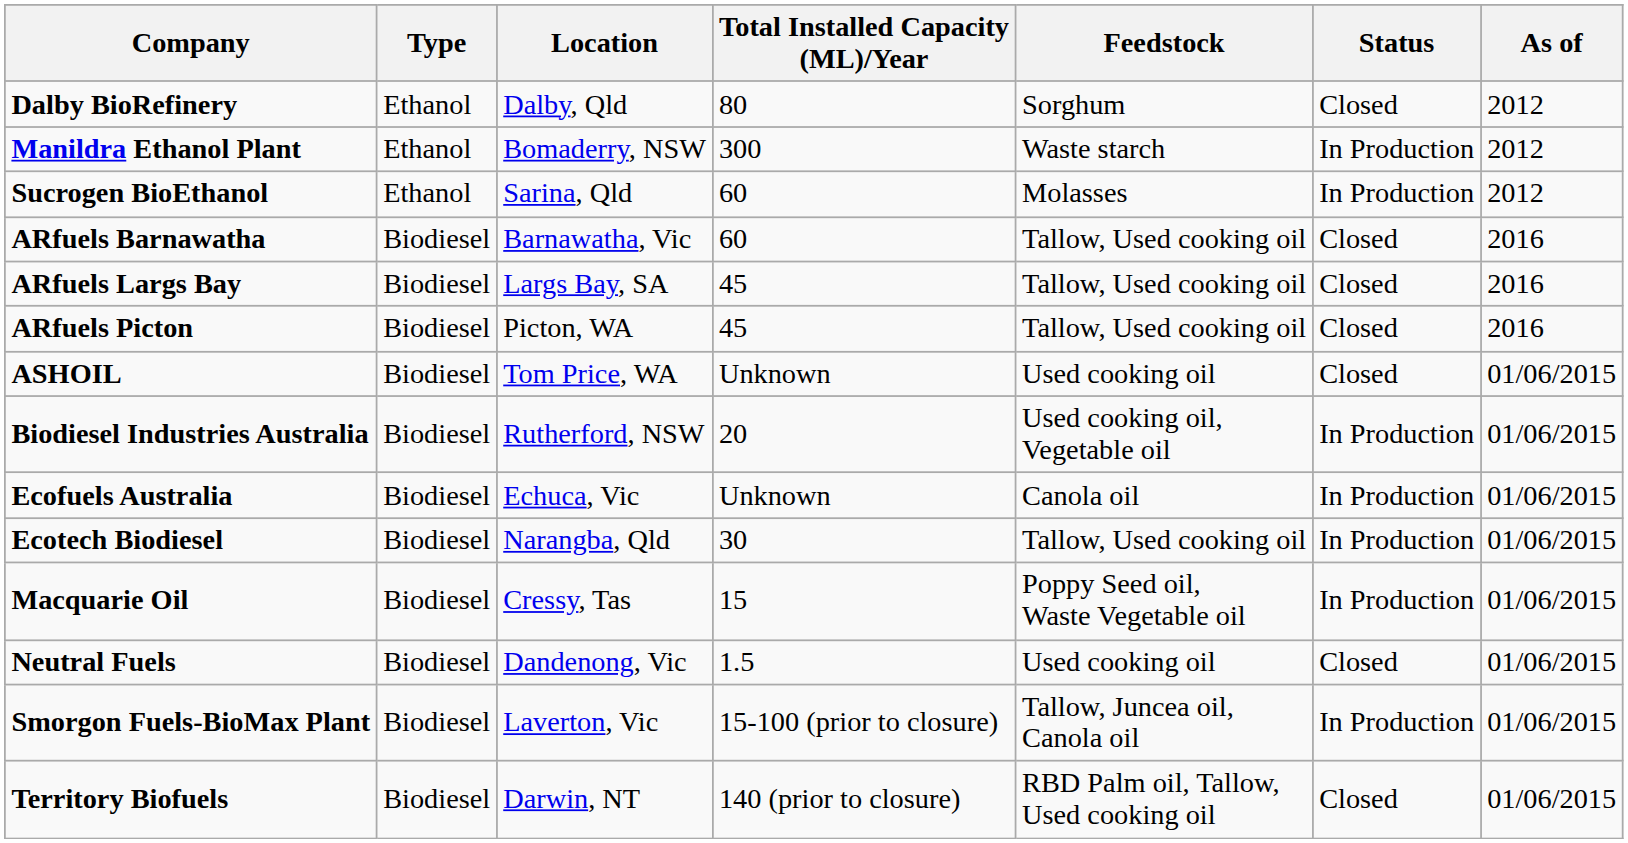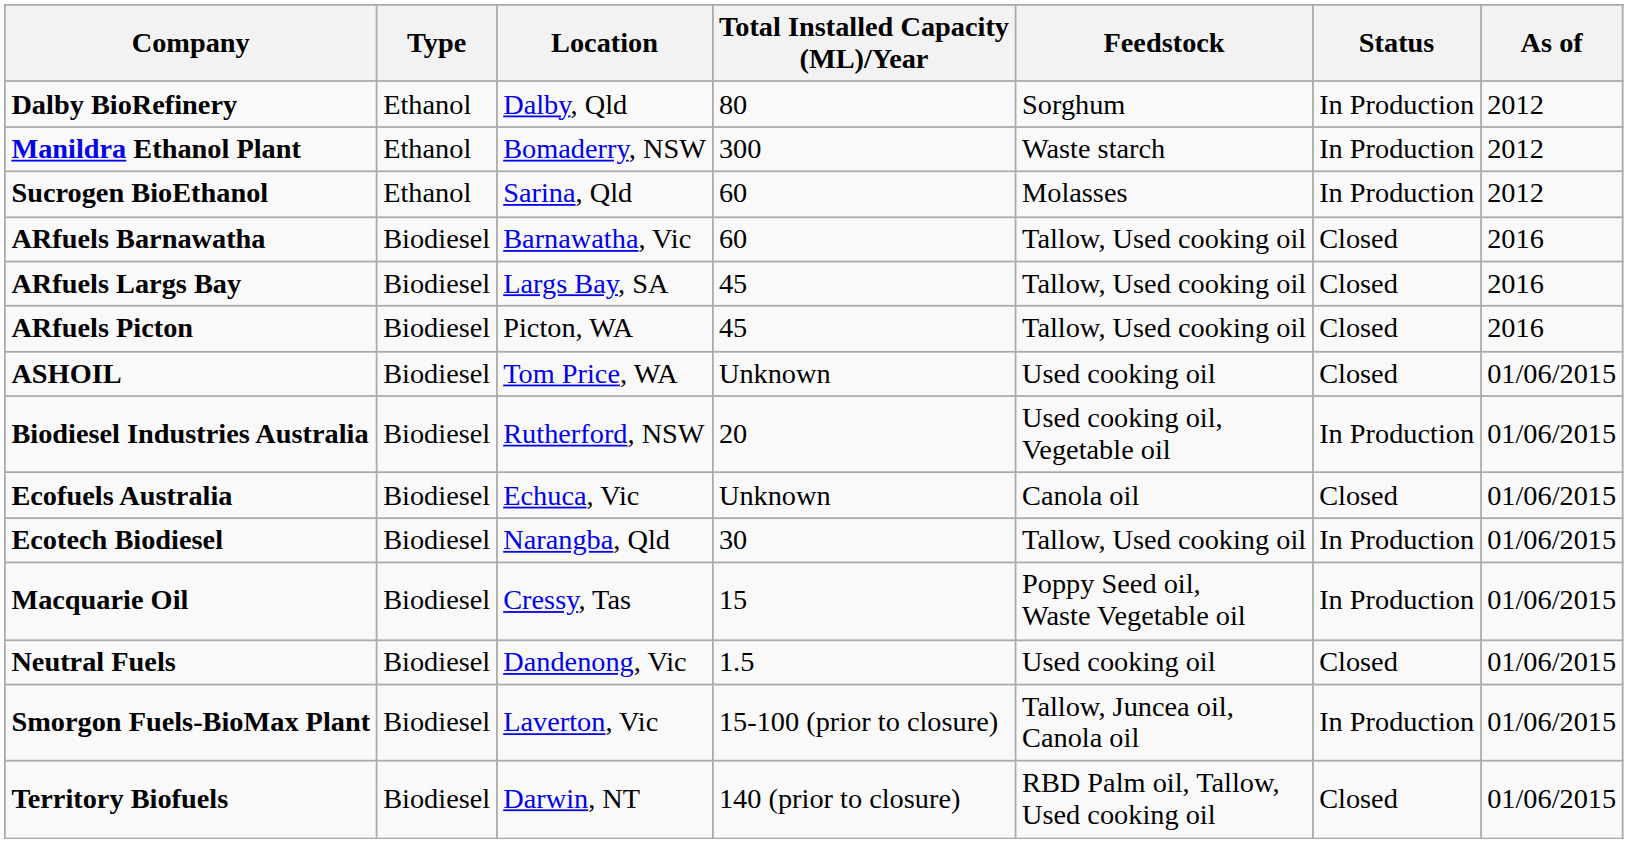Dalby BioRefinery | Status: Closed -> In Production
Ecofuels Australia | Status: In Production -> Closed
